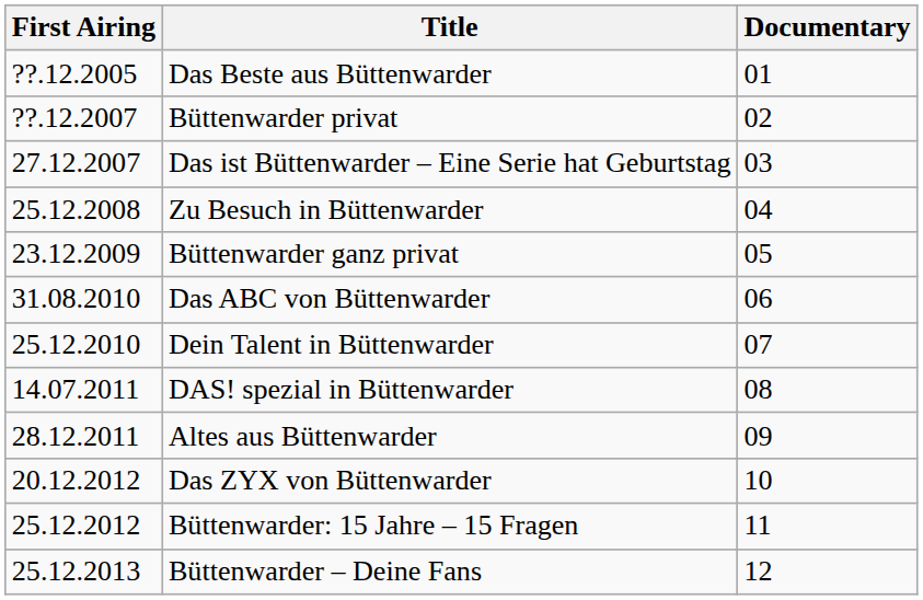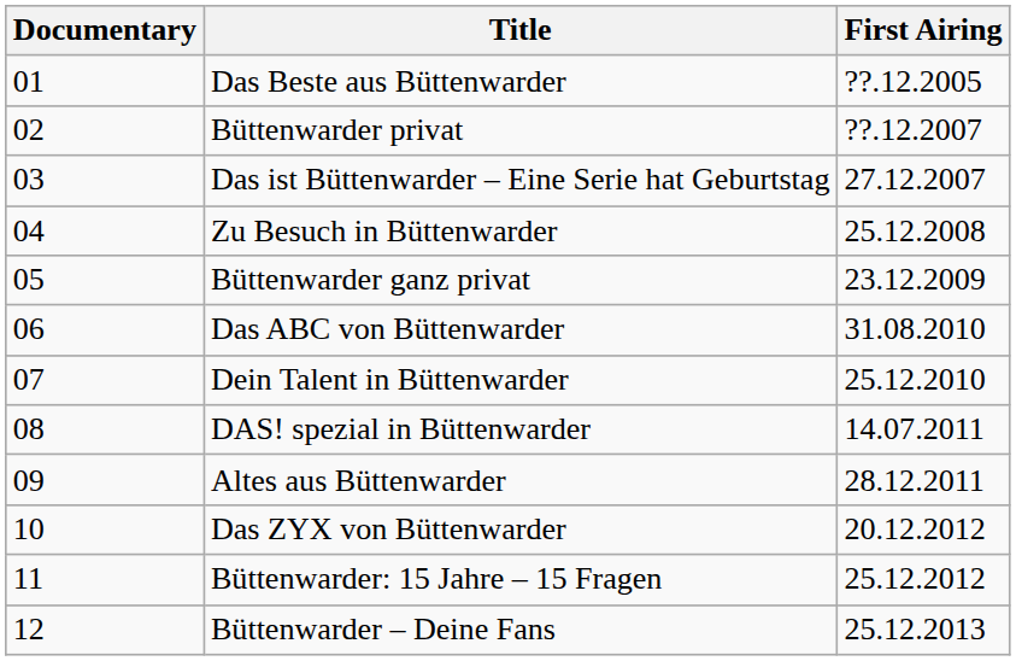columns swapped: Documentary <-> First Airing
